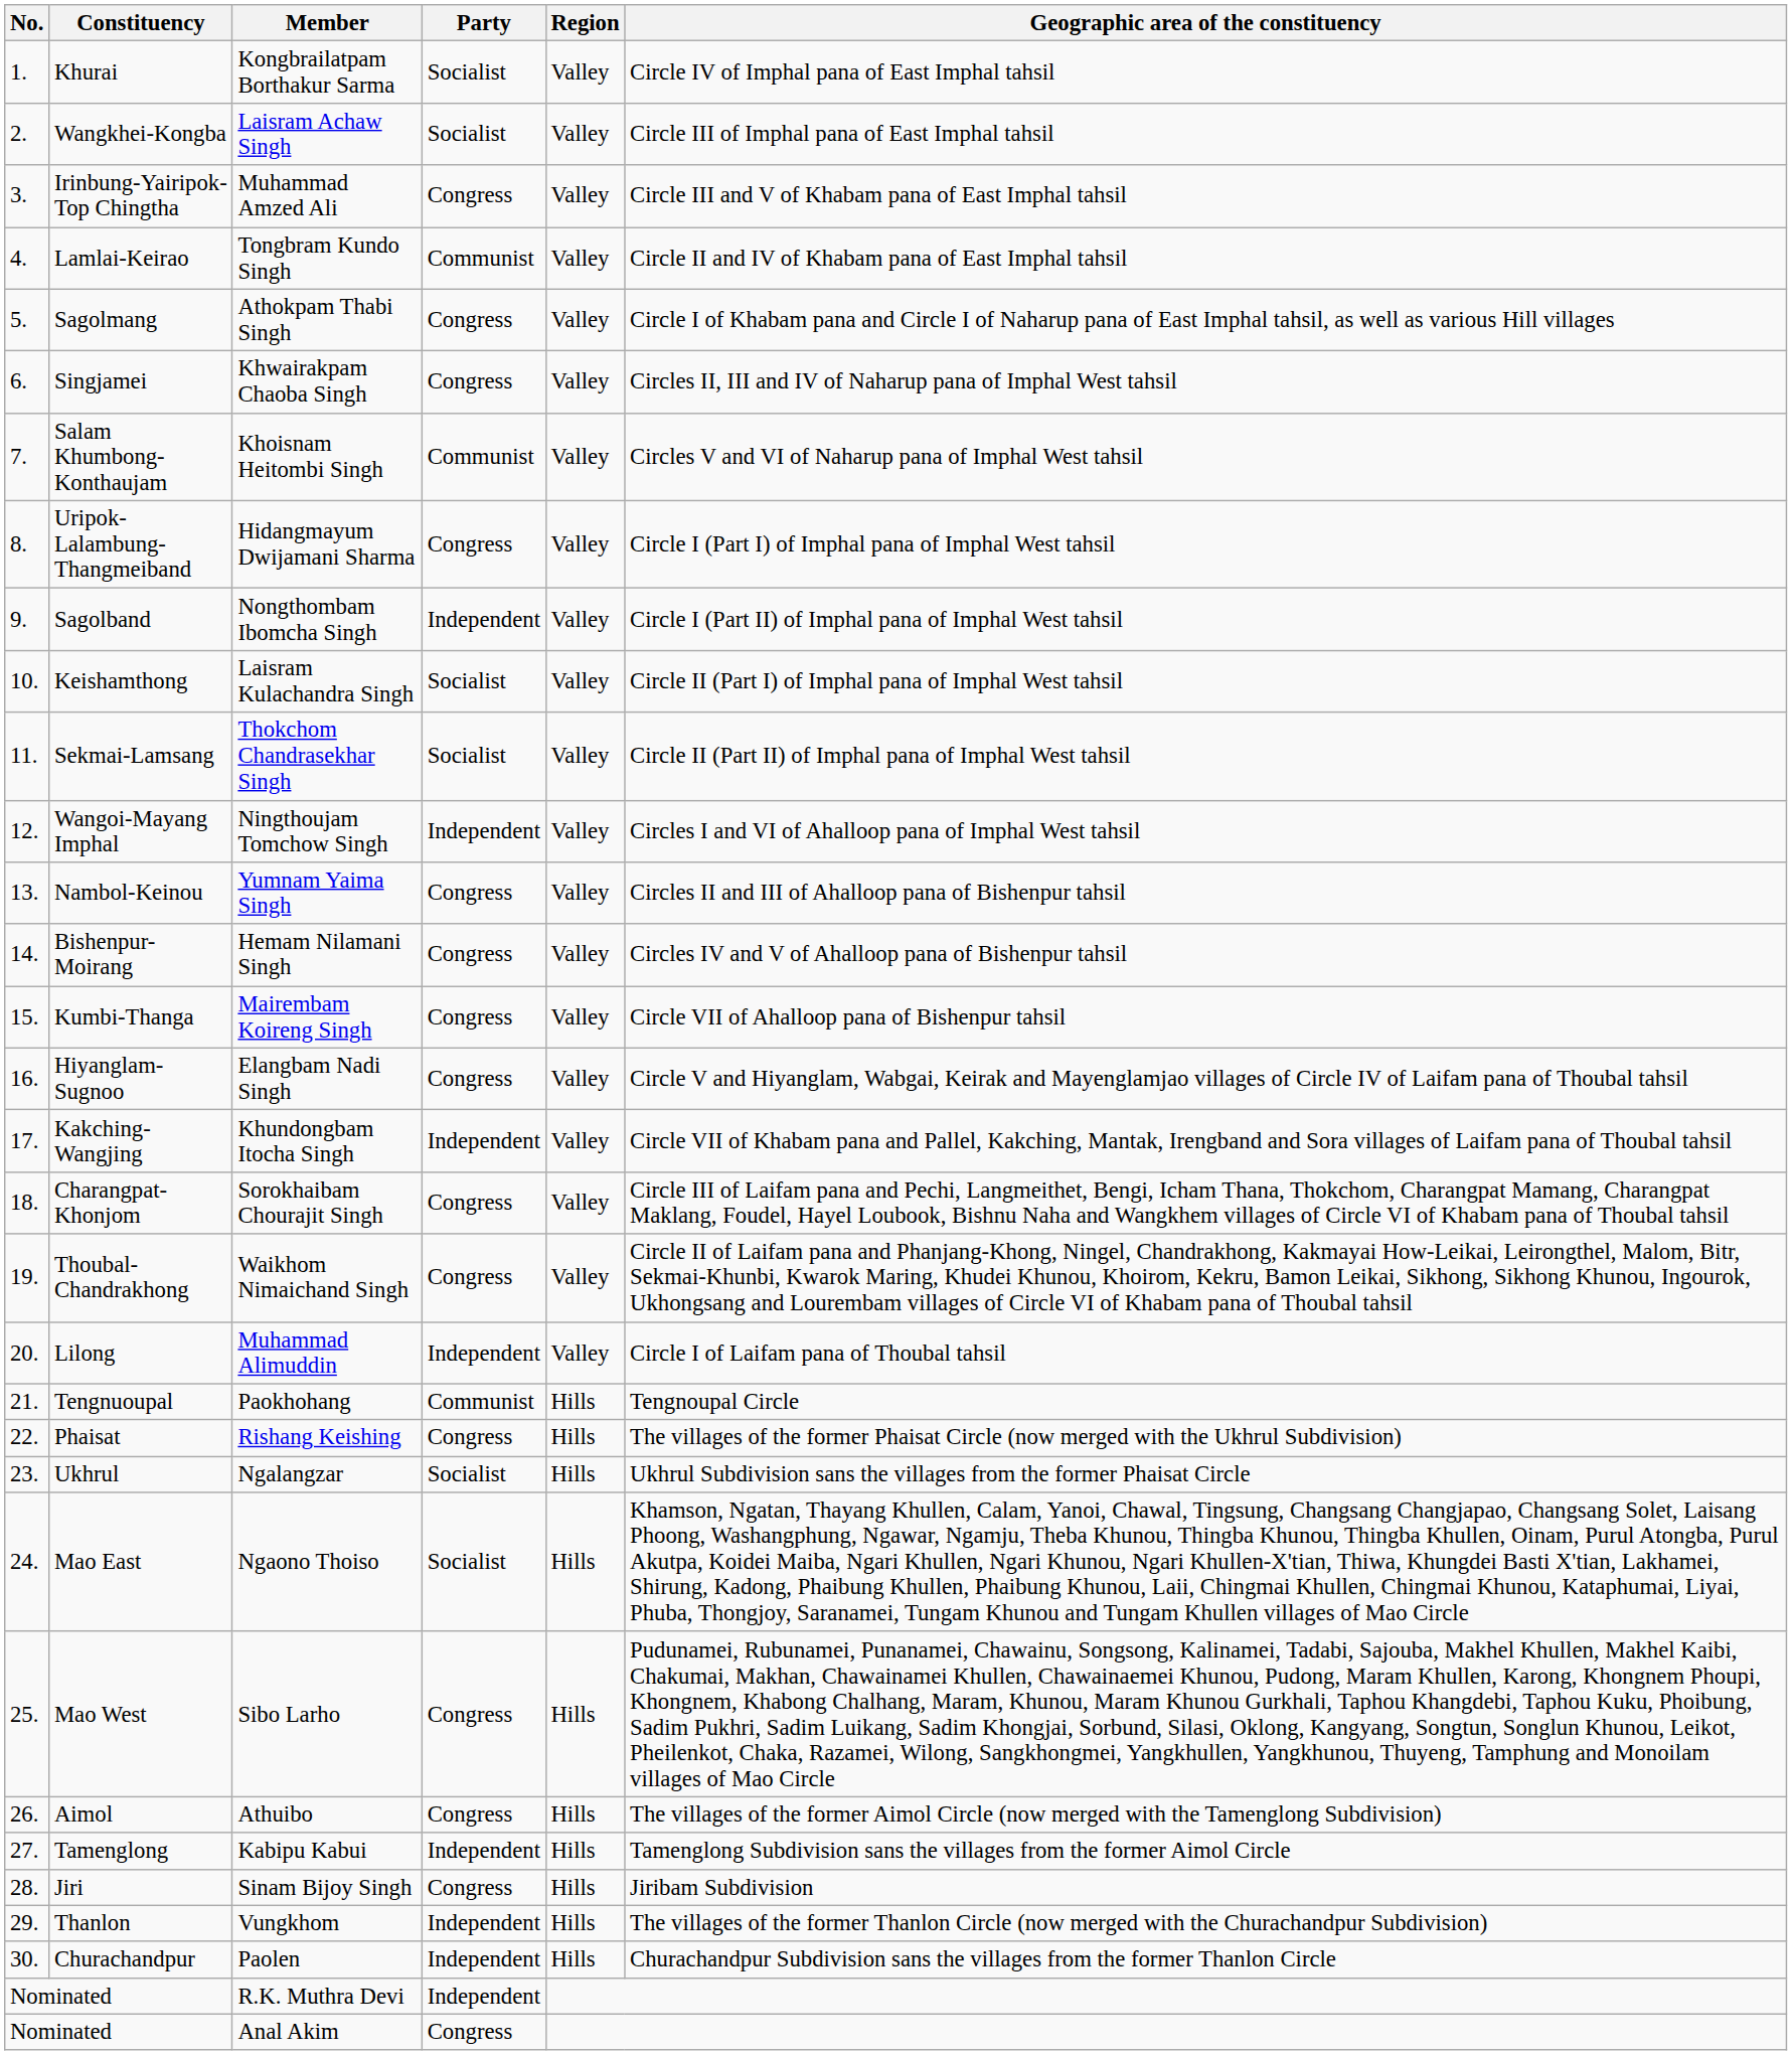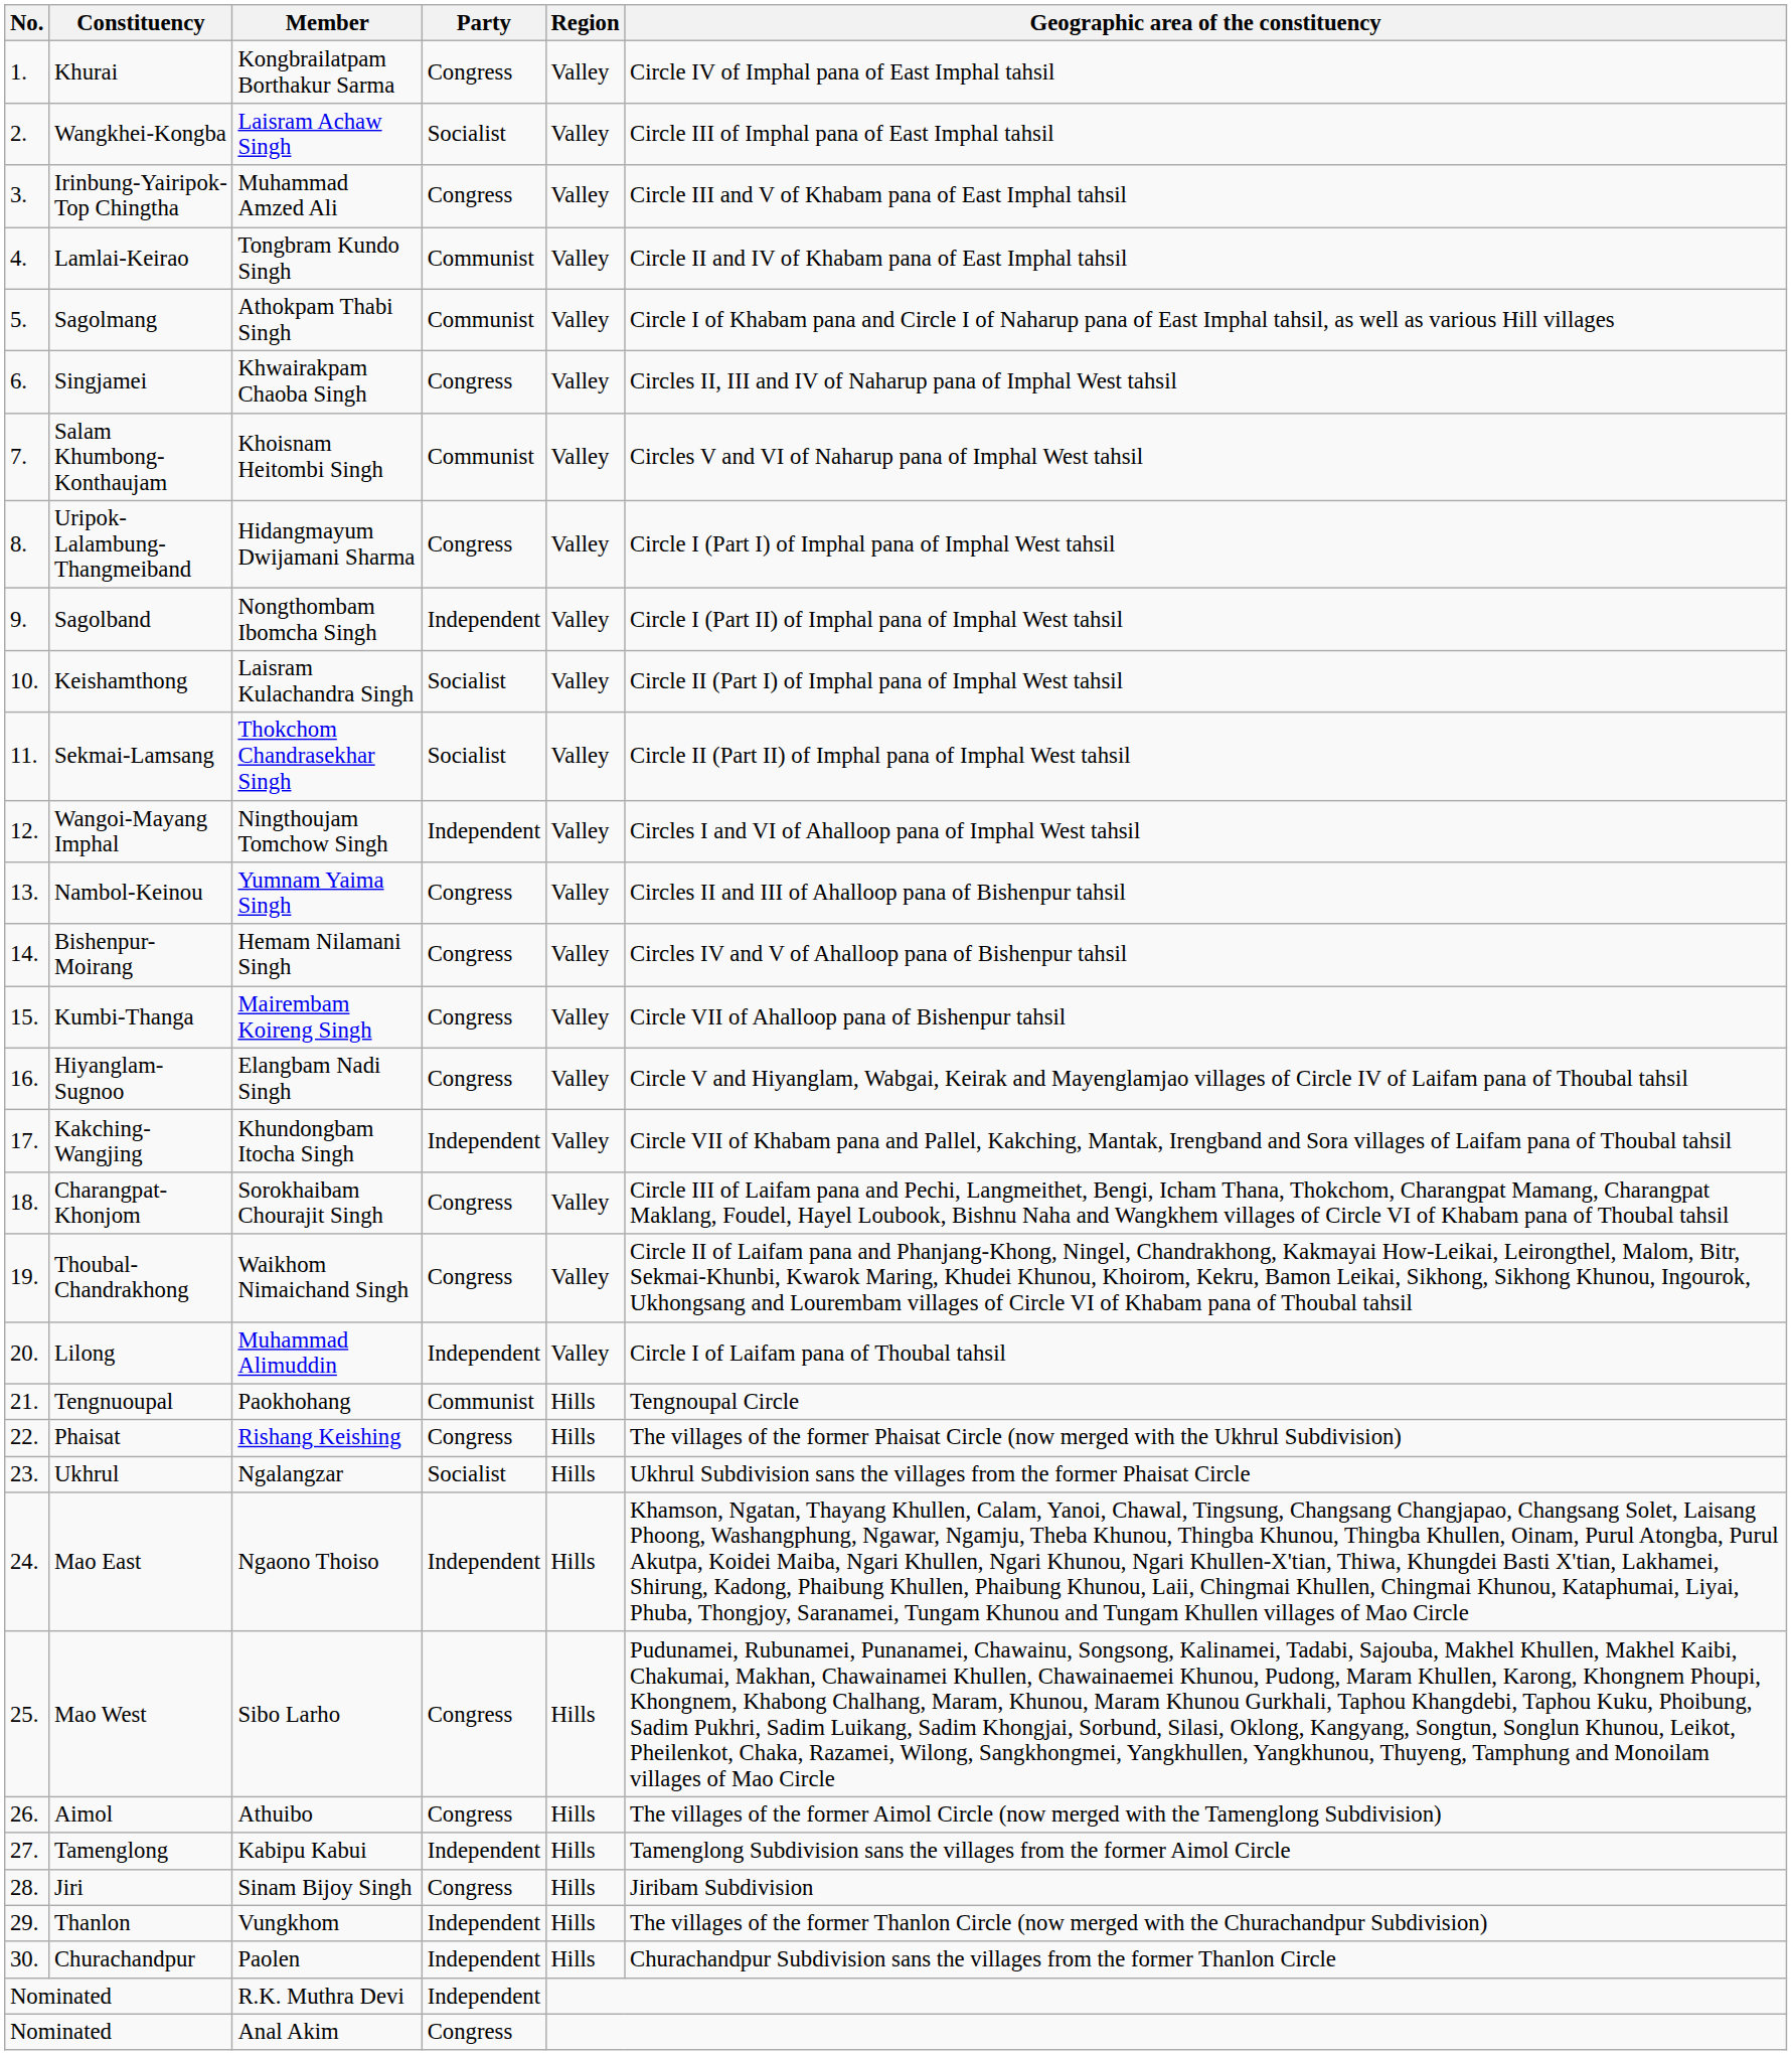Kongbrailatpam Borthakur Sarma | Party: Socialist -> Congress
Athokpam Thabi Singh | Party: Congress -> Communist
Ngaono Thoiso | Party: Socialist -> Independent
